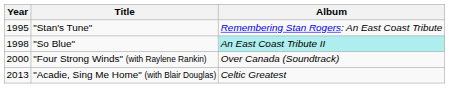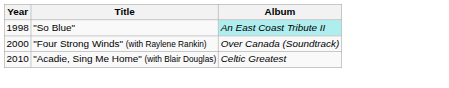- row: 1995 | "Stan's Tune" | Remembering Stan Rogers: An East Coast Tribute
"Acadie, Sing Me Home" (with Blair Douglas) | Year: 2013 -> 2010
